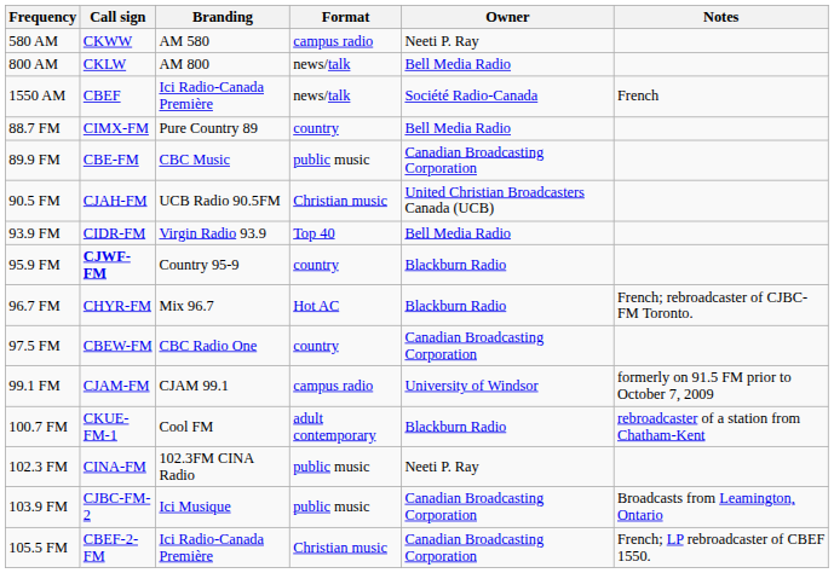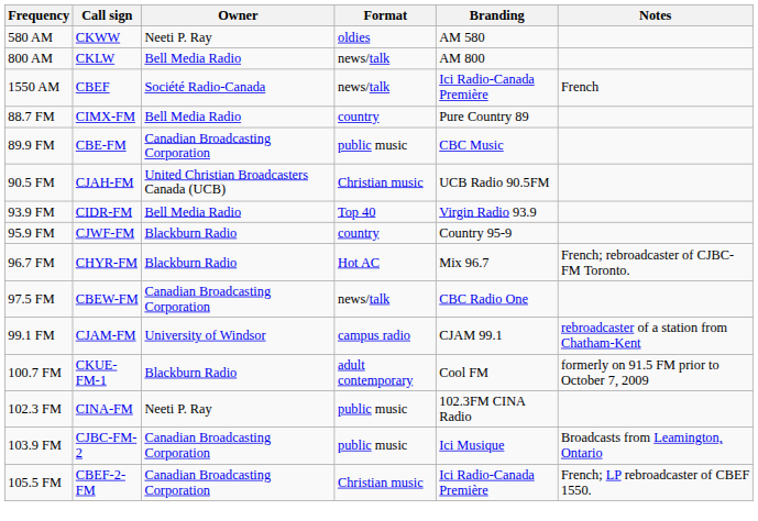columns swapped: Branding <-> Owner
580 AM | Format: campus radio -> oldies
95.9 FM | Call sign: bold -> normal
97.5 FM | Format: country -> news/talk
99.1 FM | Notes: formerly on 91.5 FM prior to October 7, 2009 -> rebroadcaster of a station from Chatham-Kent
100.7 FM | Notes: rebroadcaster of a station from Chatham-Kent -> formerly on 91.5 FM prior to October 7, 2009
